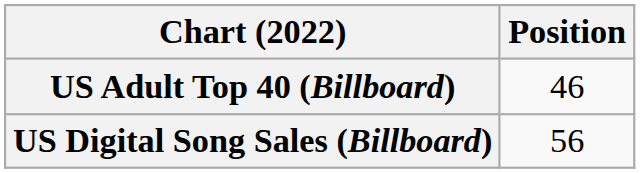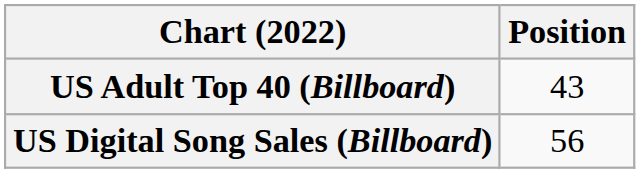US Adult Top 40 (Billboard) | Position: 46 -> 43
